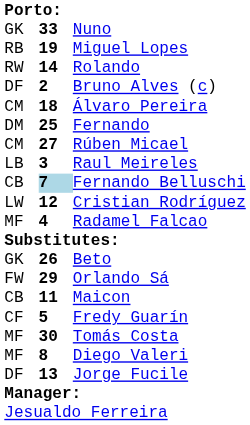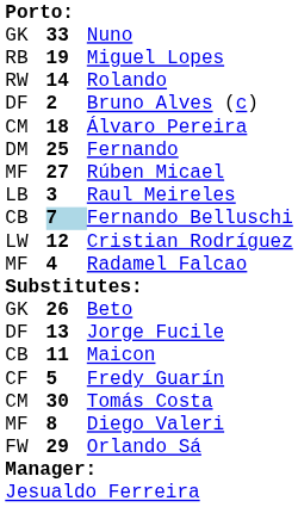Rúben Micael | column 1: CM -> MF
rows swapped: Jorge Fucile <-> Orlando Sá
Tomás Costa | column 1: MF -> CM
